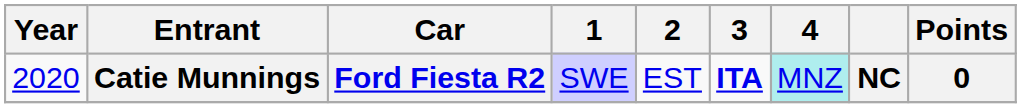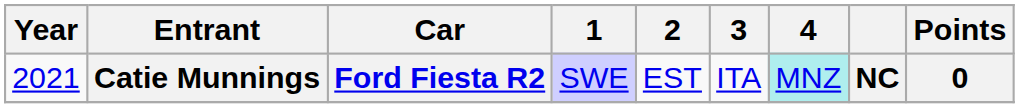Catie Munnings | Year: 2020 -> 2021
Catie Munnings | 3: bold -> normal
